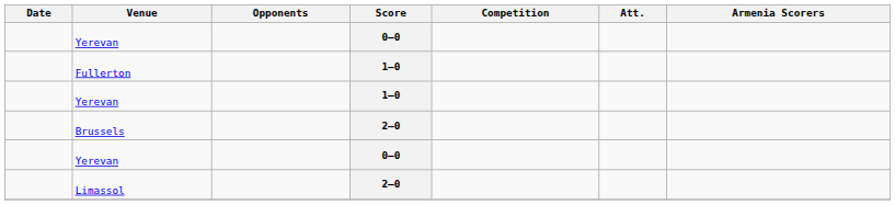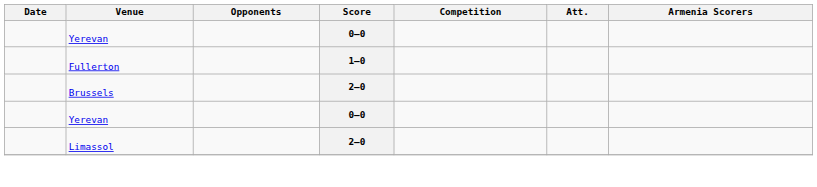- row: Yerevan | 1–0
